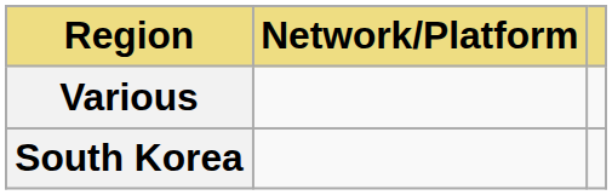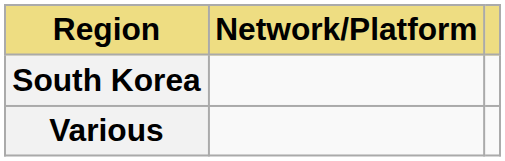rows swapped: South Korea <-> Various
